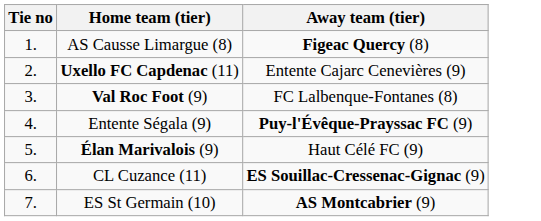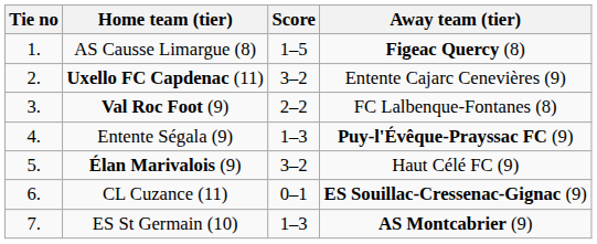+ column: Score | 1–5 | 3–2 | 2–2 | 1–3 | 3–2 | 0–1 | 1–3
